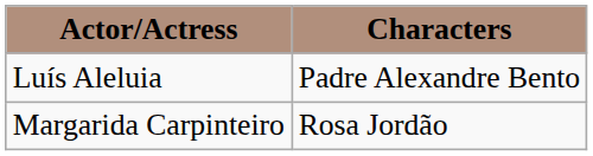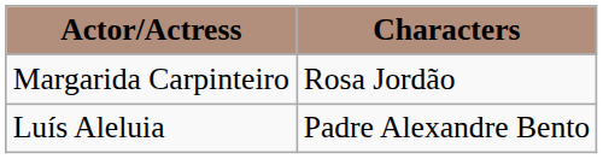rows swapped: Margarida Carpinteiro <-> Luís Aleluia
